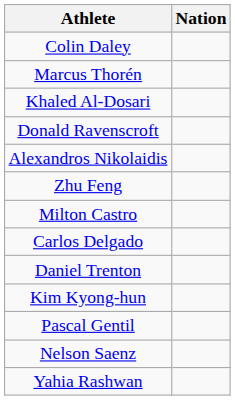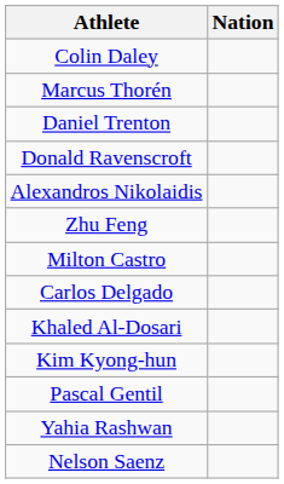rows swapped: Daniel Trenton <-> Khaled Al-Dosari
rows swapped: Yahia Rashwan <-> Nelson Saenz
